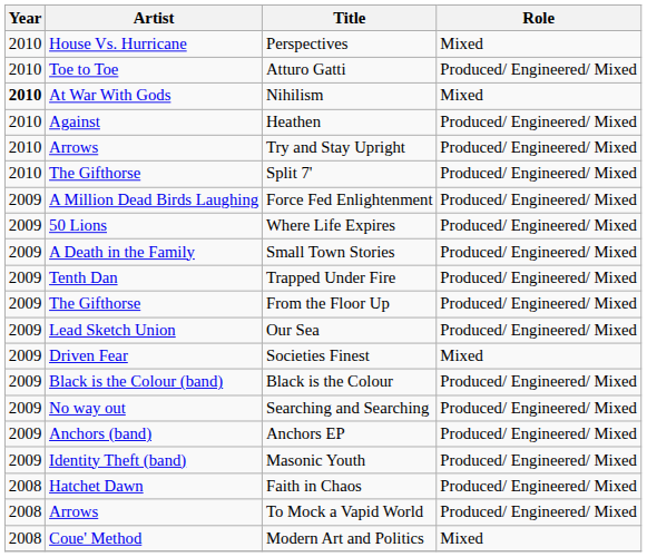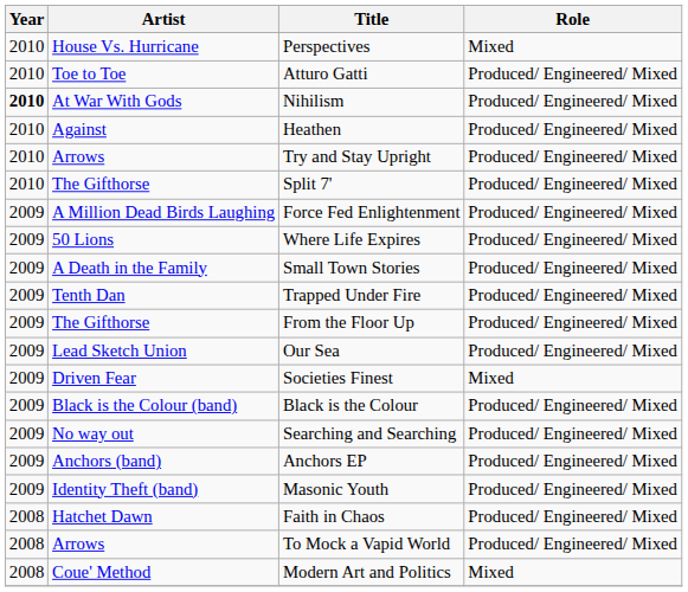Nihilism | Role: Mixed -> Produced/ Engineered/ Mixed
